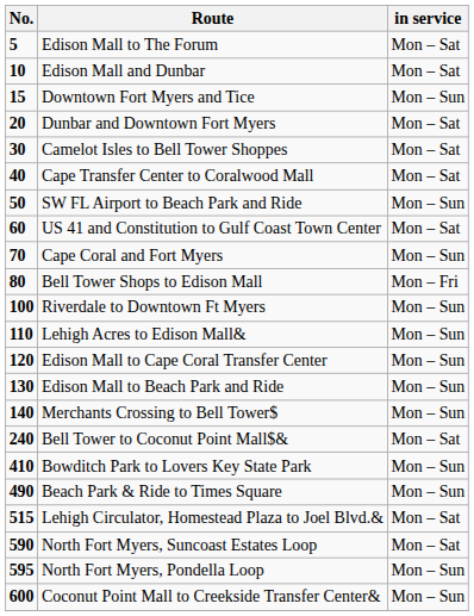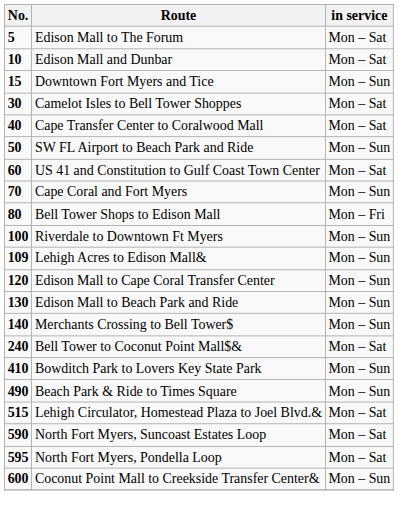- row: 20 | Dunbar and Downtown Fort Myers | Mon – Sat
Lehigh Acres to Edison Mall& | No.: 110 -> 109
North Fort Myers, Pondella Loop | in service: Mon – Sun -> Mon – Sat
